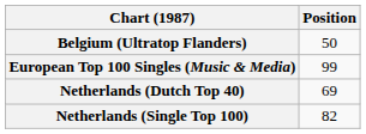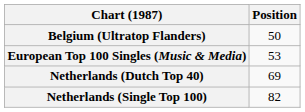European Top 100 Singles (Music & Media) | Position: 99 -> 53
